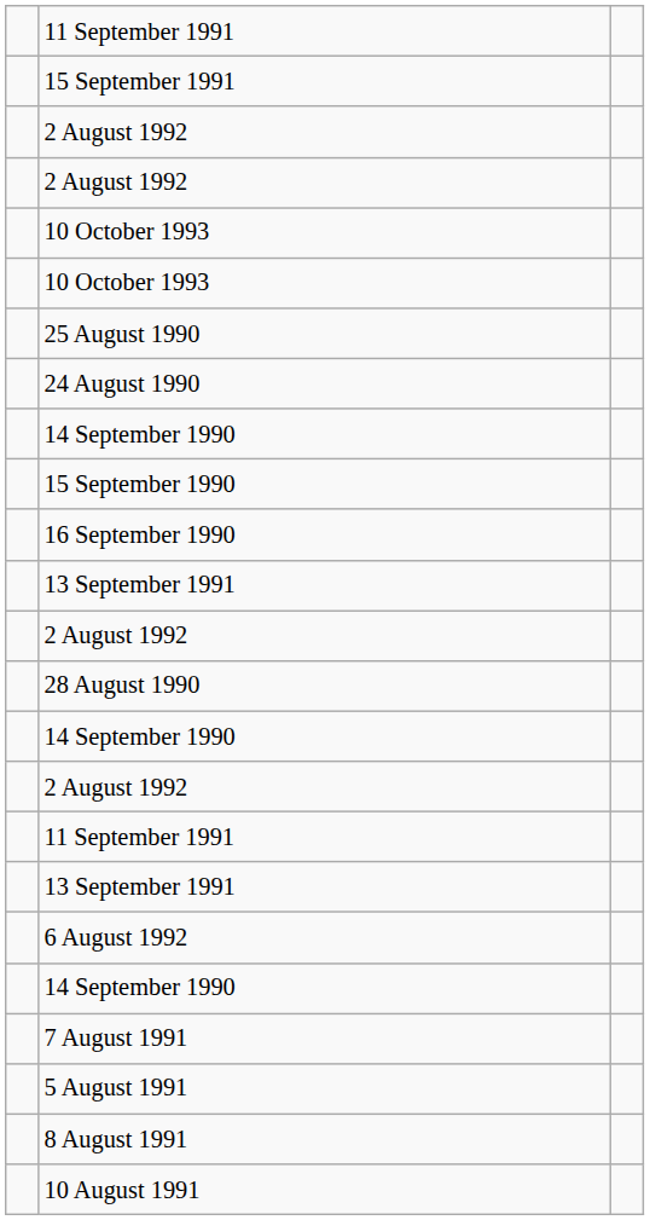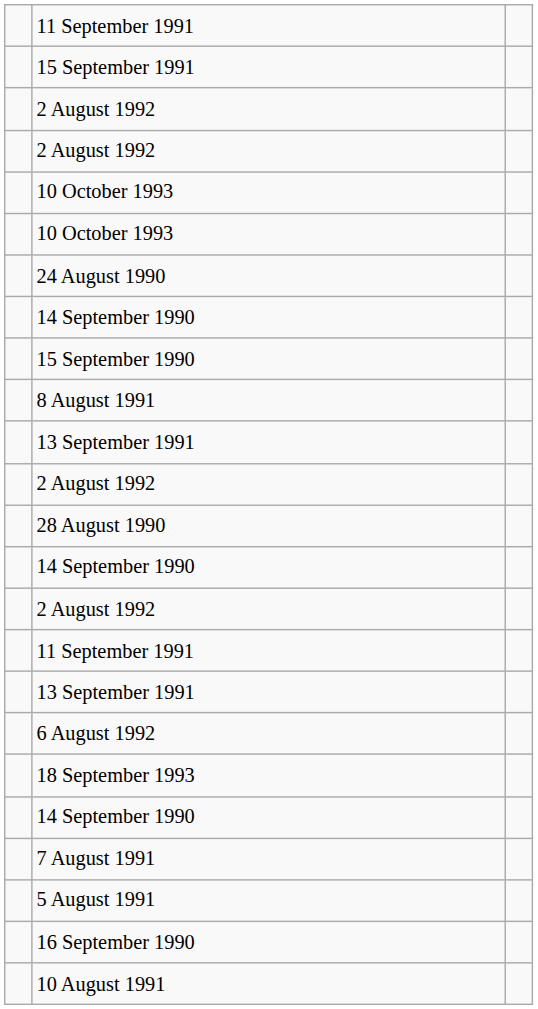- row: 25 August 1990
rows swapped: 16 September 1990 <-> 8 August 1991
+ row: 18 September 1993
